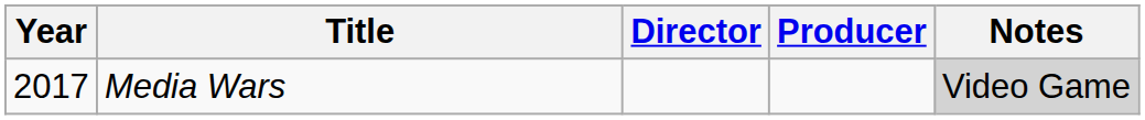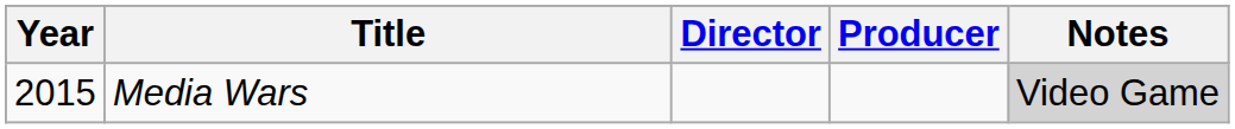Media Wars | Year: 2017 -> 2015
